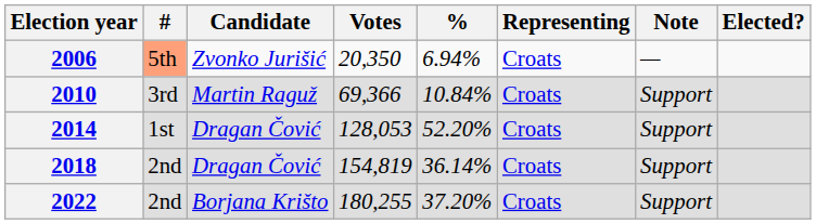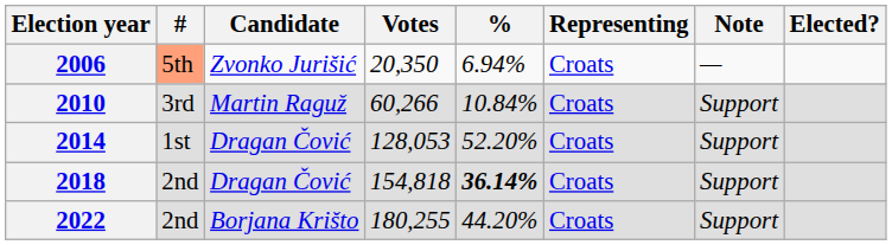2010 | Votes: 69,366 -> 60,266
2018 | Votes: 154,819 -> 154,818
2018 | %: normal -> bold
2022 | %: 37.20% -> 44.20%
